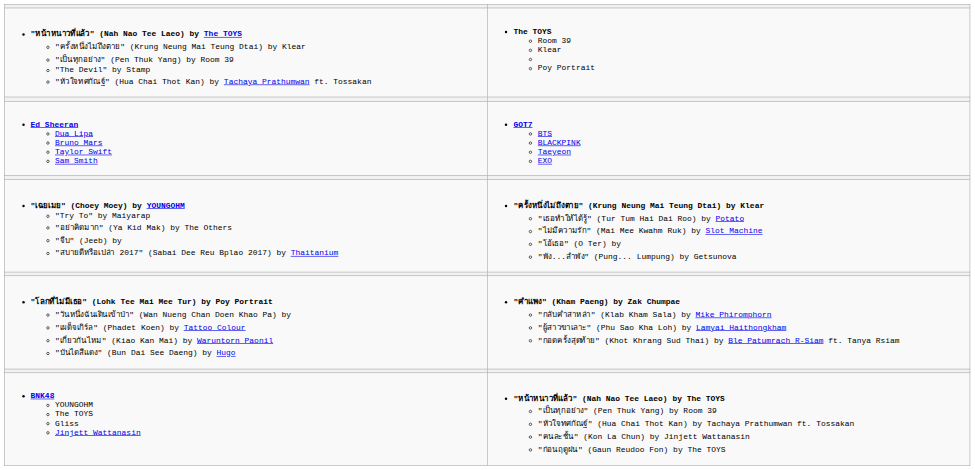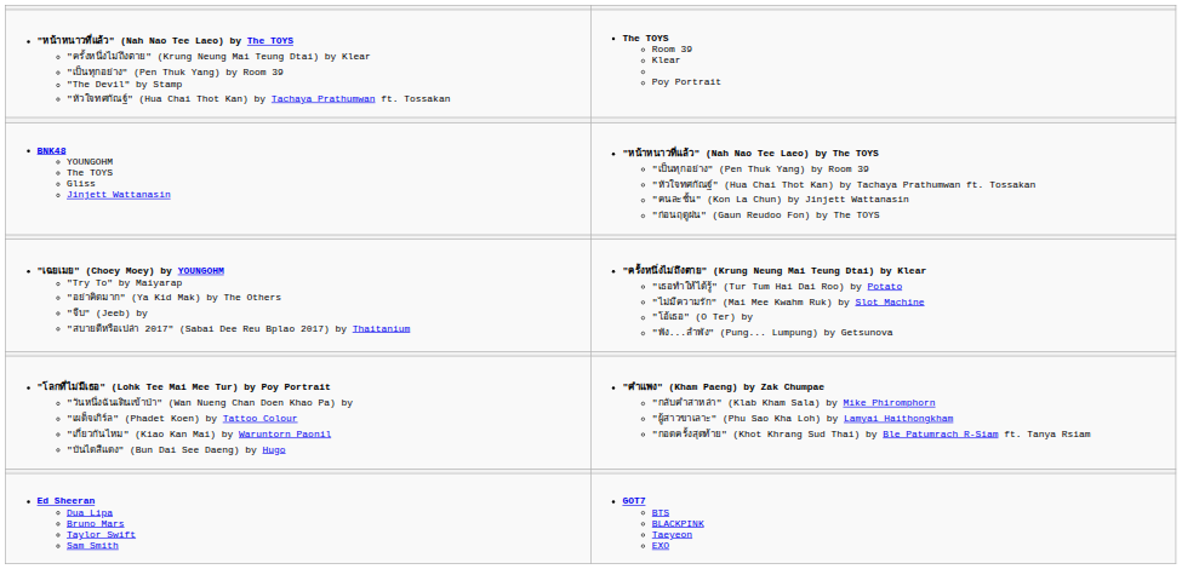rows swapped: BNK48 YOUNGOHM The TOYS Gliss Jinjett Wattanasin <-> Ed Sheeran Dua Lipa Bruno Mars Taylor Swift Sam Smith
